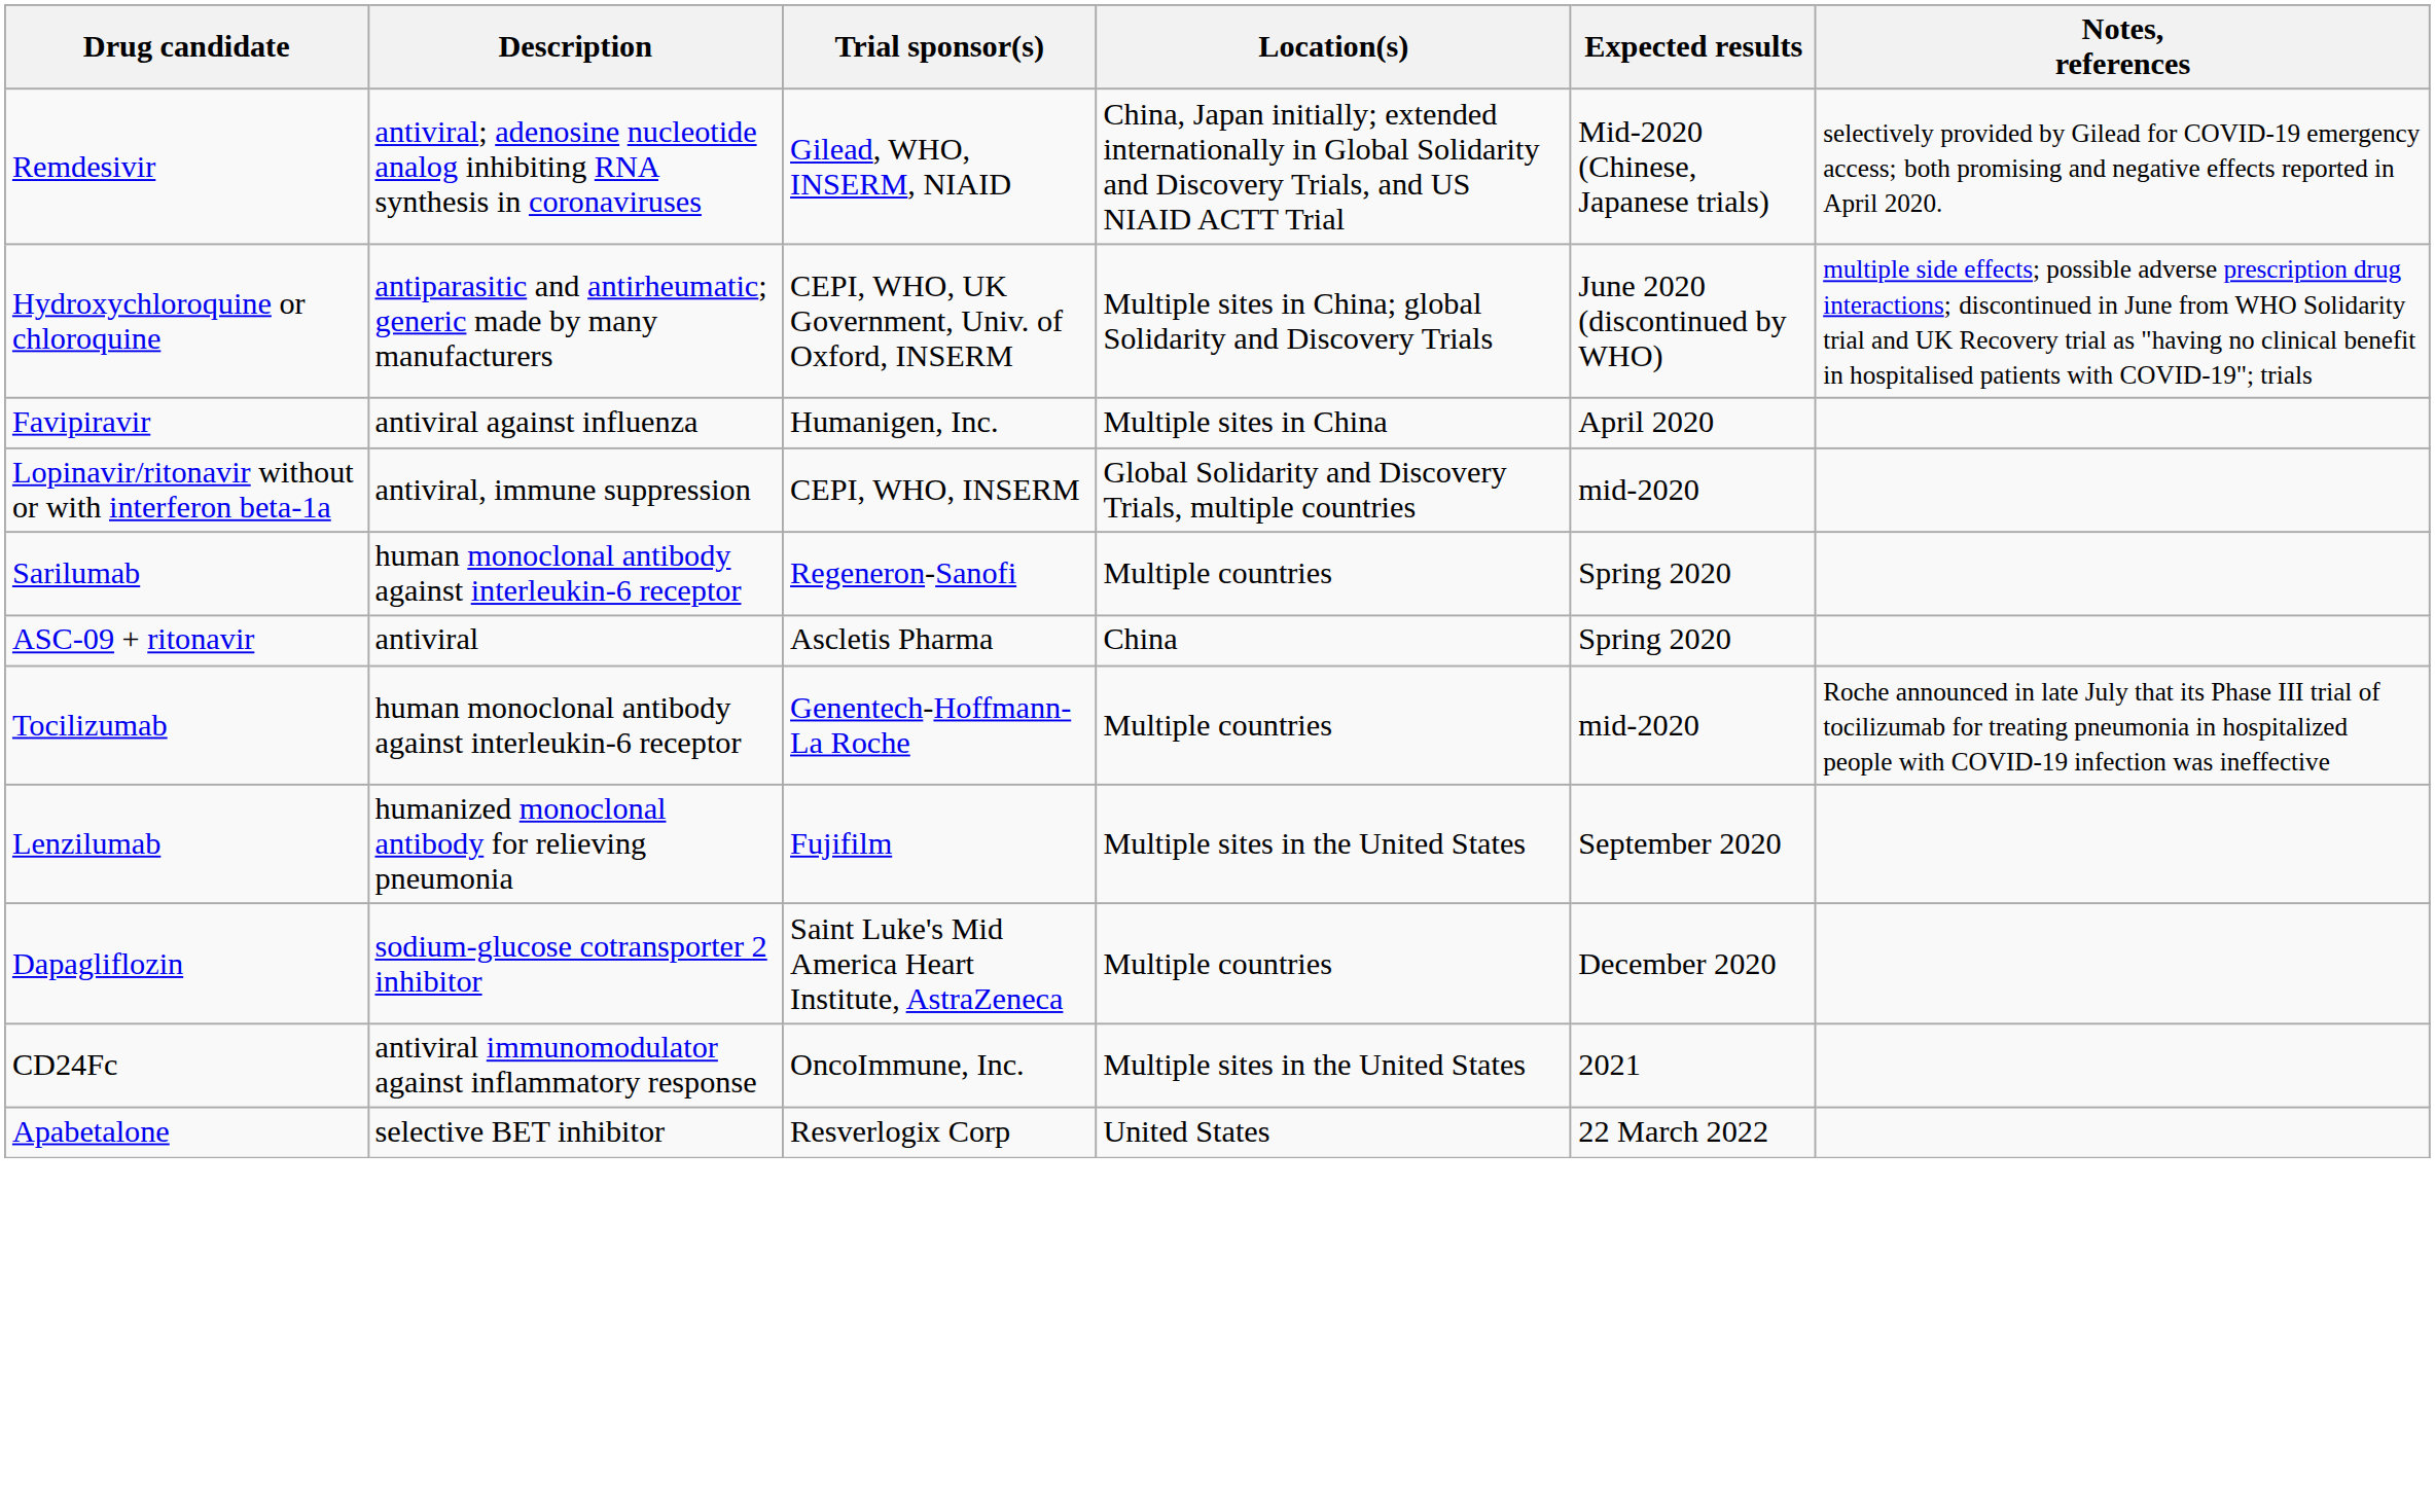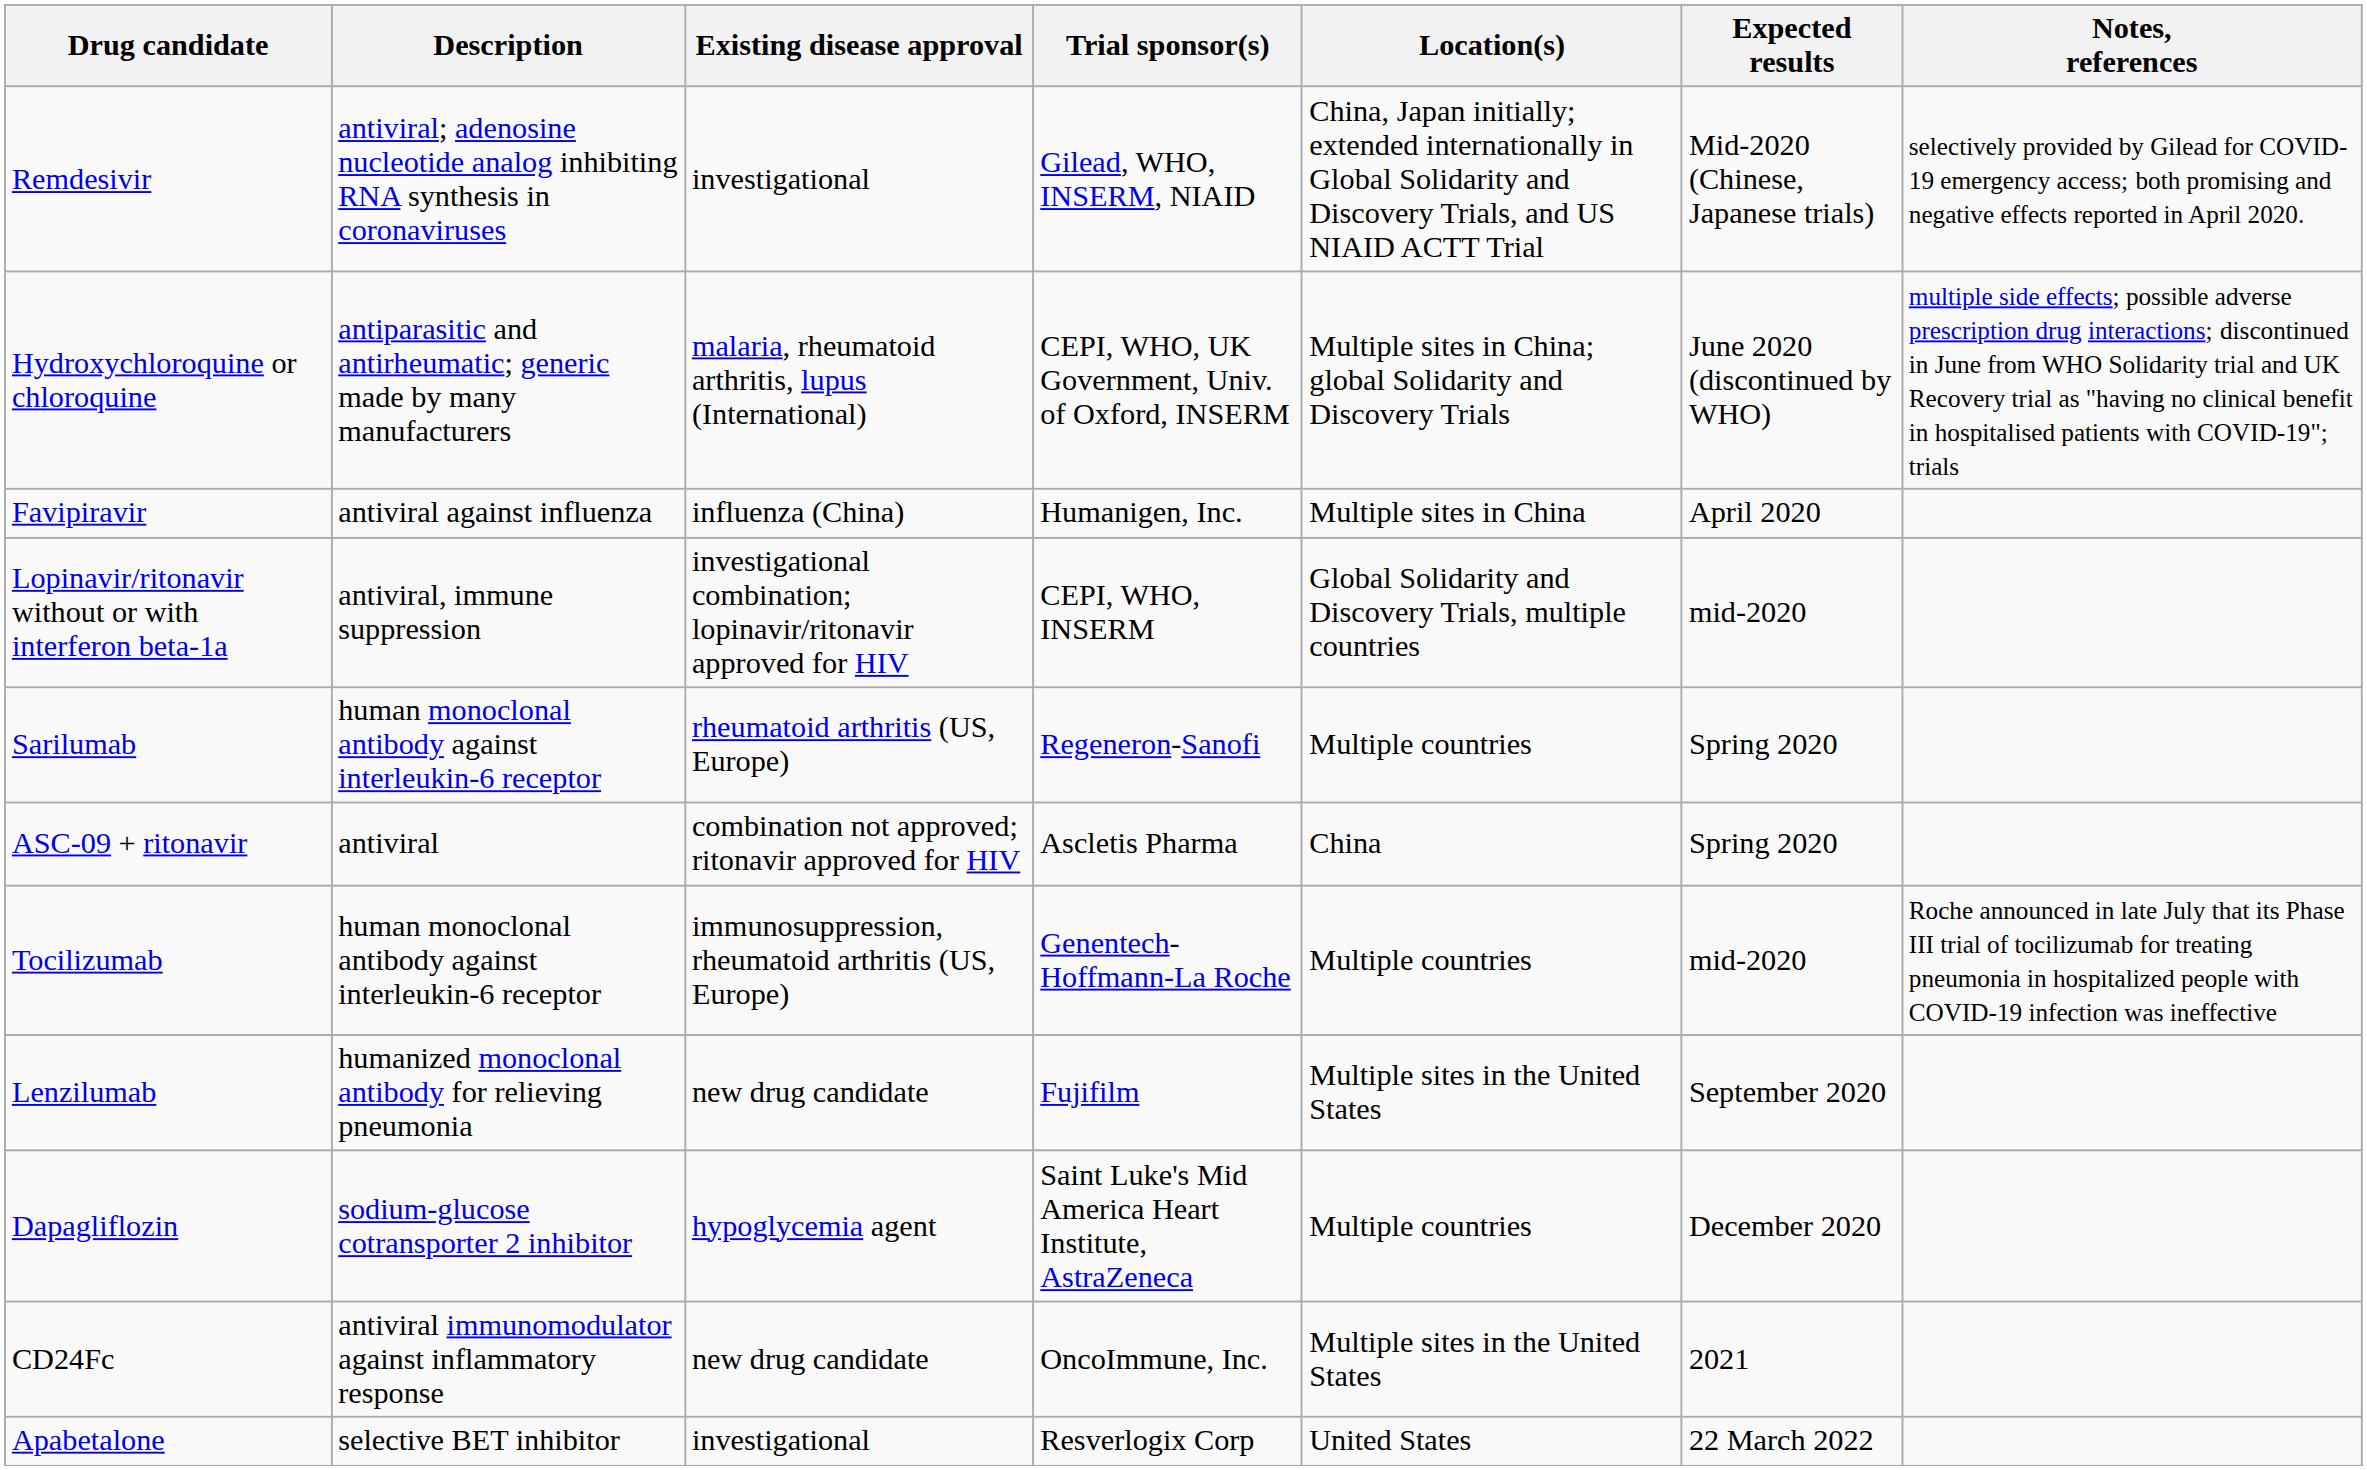+ column: Existing disease approval | investigational | malaria, rheumatoid arthritis, lupus (International) | influenza (China) | investigational combination; lopinavir/ritonavir approved for HIV | rheumatoid arthritis (US, Europe) | combination not approved; ritonavir approved for HIV | immunosuppression, rheumatoid arthritis (US, Europe) | new drug candidate | hypoglycemia agent | new drug candidate | investigational
